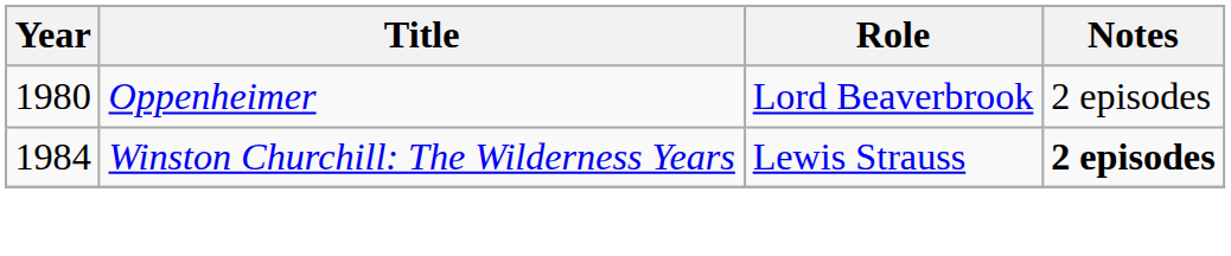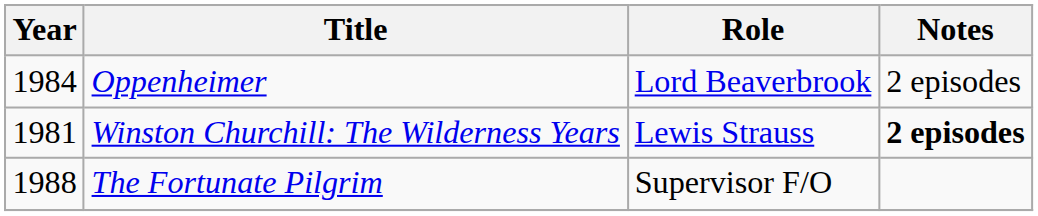Oppenheimer | Year: 1980 -> 1984
Winston Churchill: The Wilderness Years | Year: 1984 -> 1981
+ row: 1988 | The Fortunate Pilgrim | Supervisor F/O
